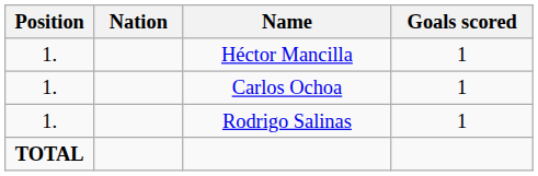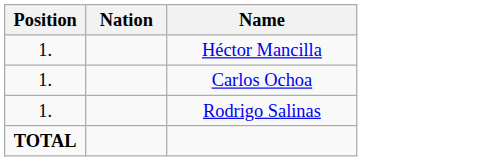- column: Goals scored | 1 | 1 | 1
